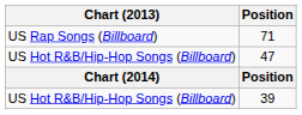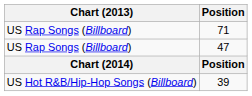47 | Chart (2013): US Hot R&B/Hip-Hop Songs (Billboard) -> US Rap Songs (Billboard)
